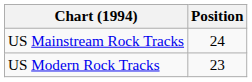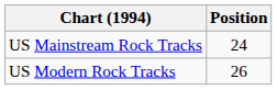US Modern Rock Tracks | Position: 23 -> 26
